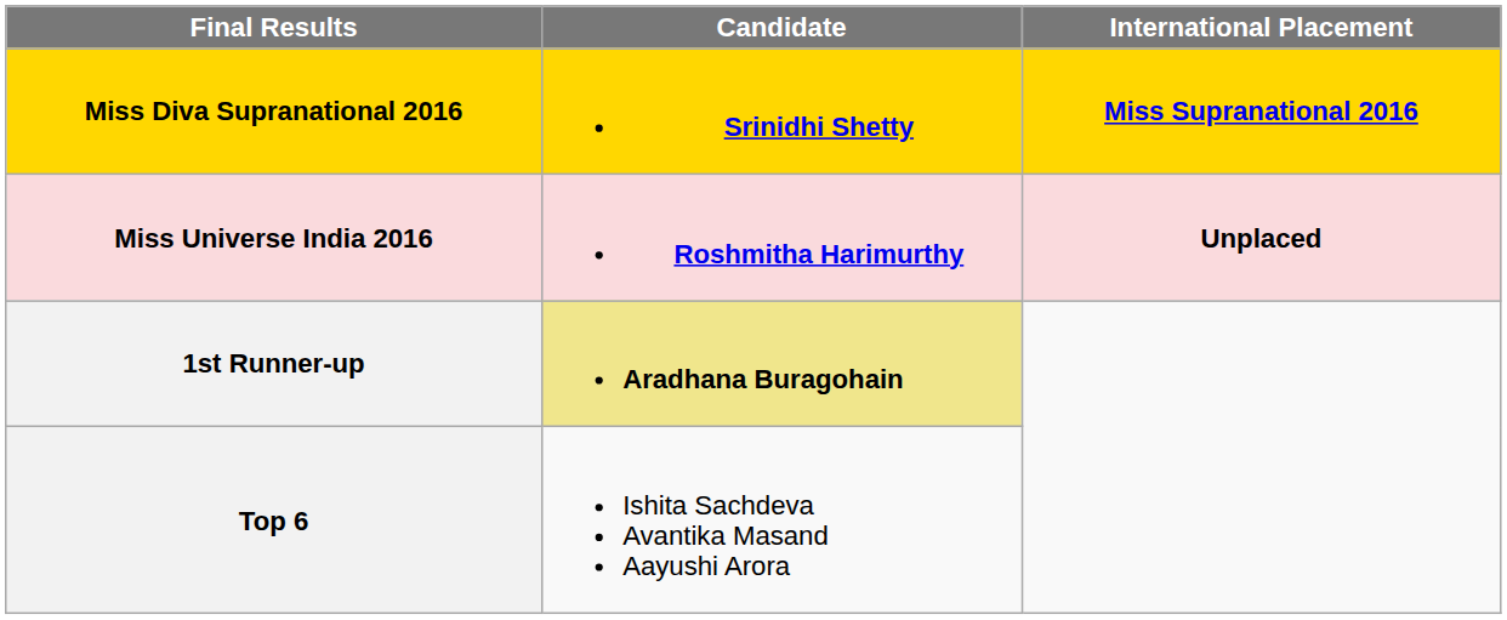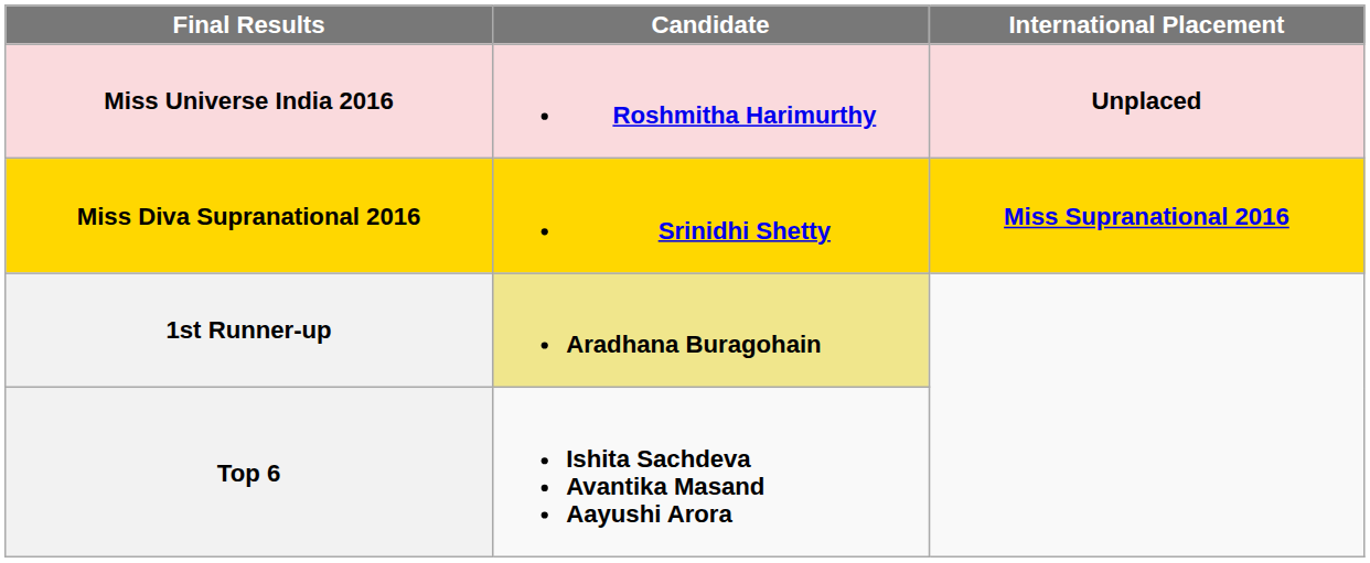rows swapped: Miss Universe India 2016 <-> Miss Diva Supranational 2016
Top 6 | Candidate: normal -> bold
